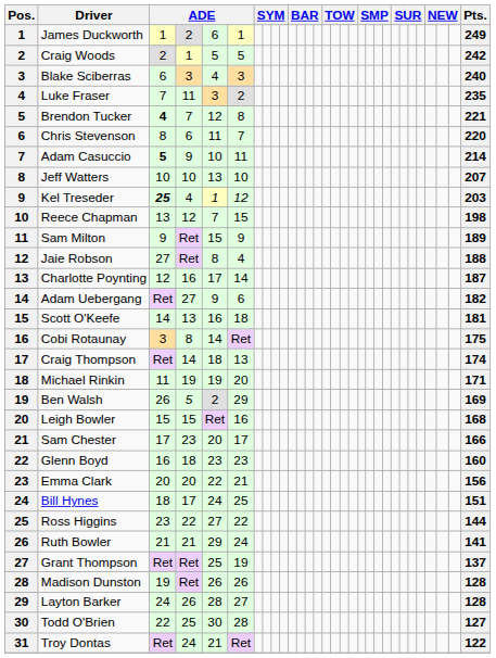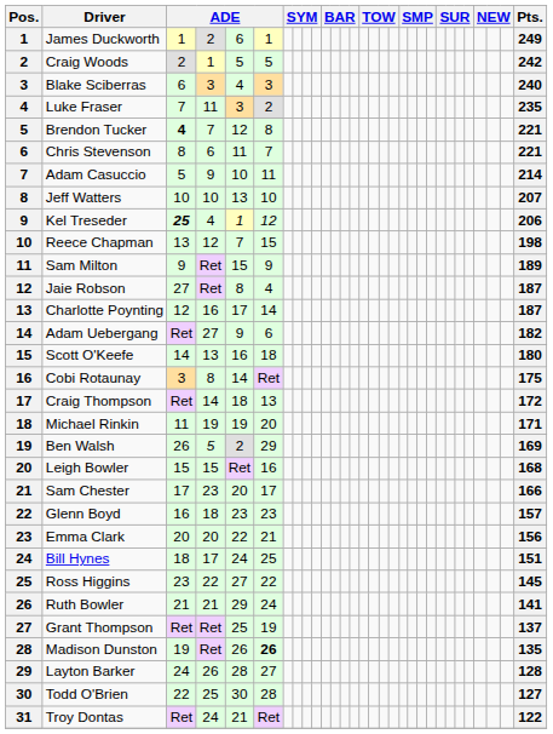Chris Stevenson | Pts.: 220 -> 221
Adam Casuccio | column 3: bold -> normal
Kel Treseder | Pts.: 203 -> 206
Jaie Robson | Pts.: 188 -> 187
Scott O'Keefe | Pts.: 181 -> 180
Craig Thompson | Pts.: 174 -> 172
Glenn Boyd | Pts.: 160 -> 157
Ross Higgins | Pts.: 144 -> 145
Madison Dunston | column 6: normal -> bold
Madison Dunston | Pts.: 128 -> 135
